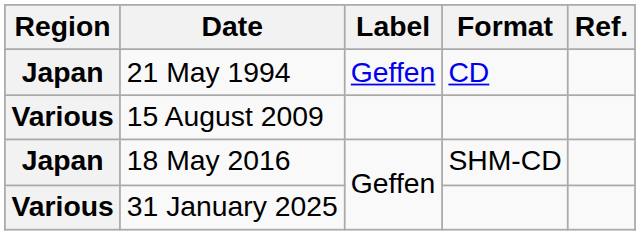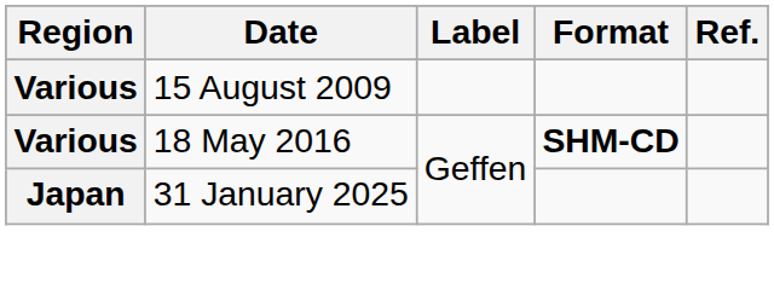- row: Japan | 21 May 1994 | Geffen | CD
18 May 2016 | Region: Japan -> Various
18 May 2016 | Format: normal -> bold
31 January 2025 | Region: Various -> Japan
